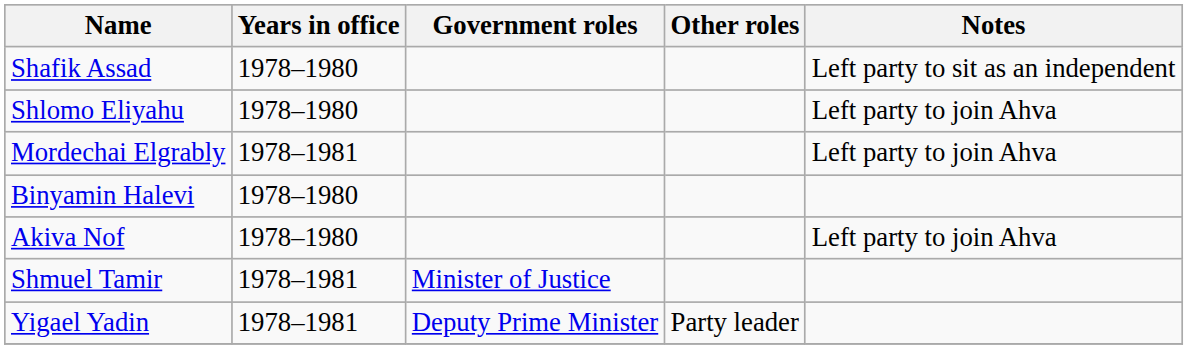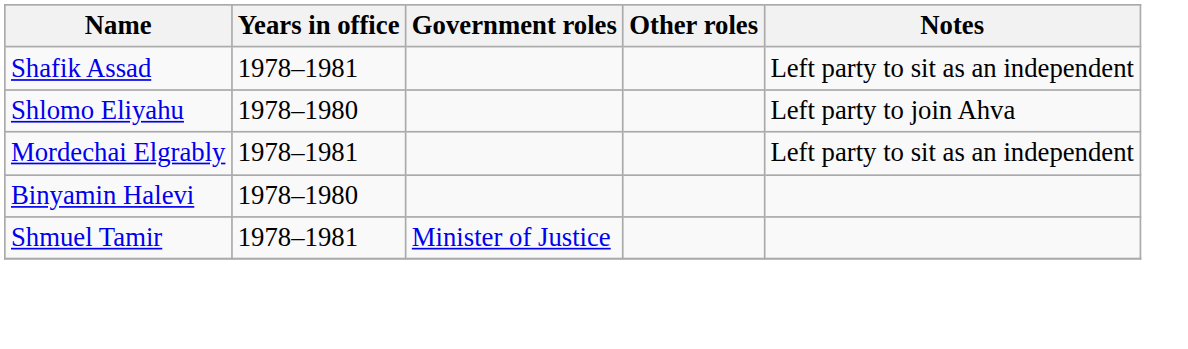Shafik Assad | Years in office: 1978–1980 -> 1978–1981
Mordechai Elgrably | Notes: Left party to join Ahva -> Left party to sit as an independent
- row: Akiva Nof | 1978–1980 | Left party to join Ahva
- row: Yigael Yadin | 1978–1981 | Deputy Prime Minister | Party leader
